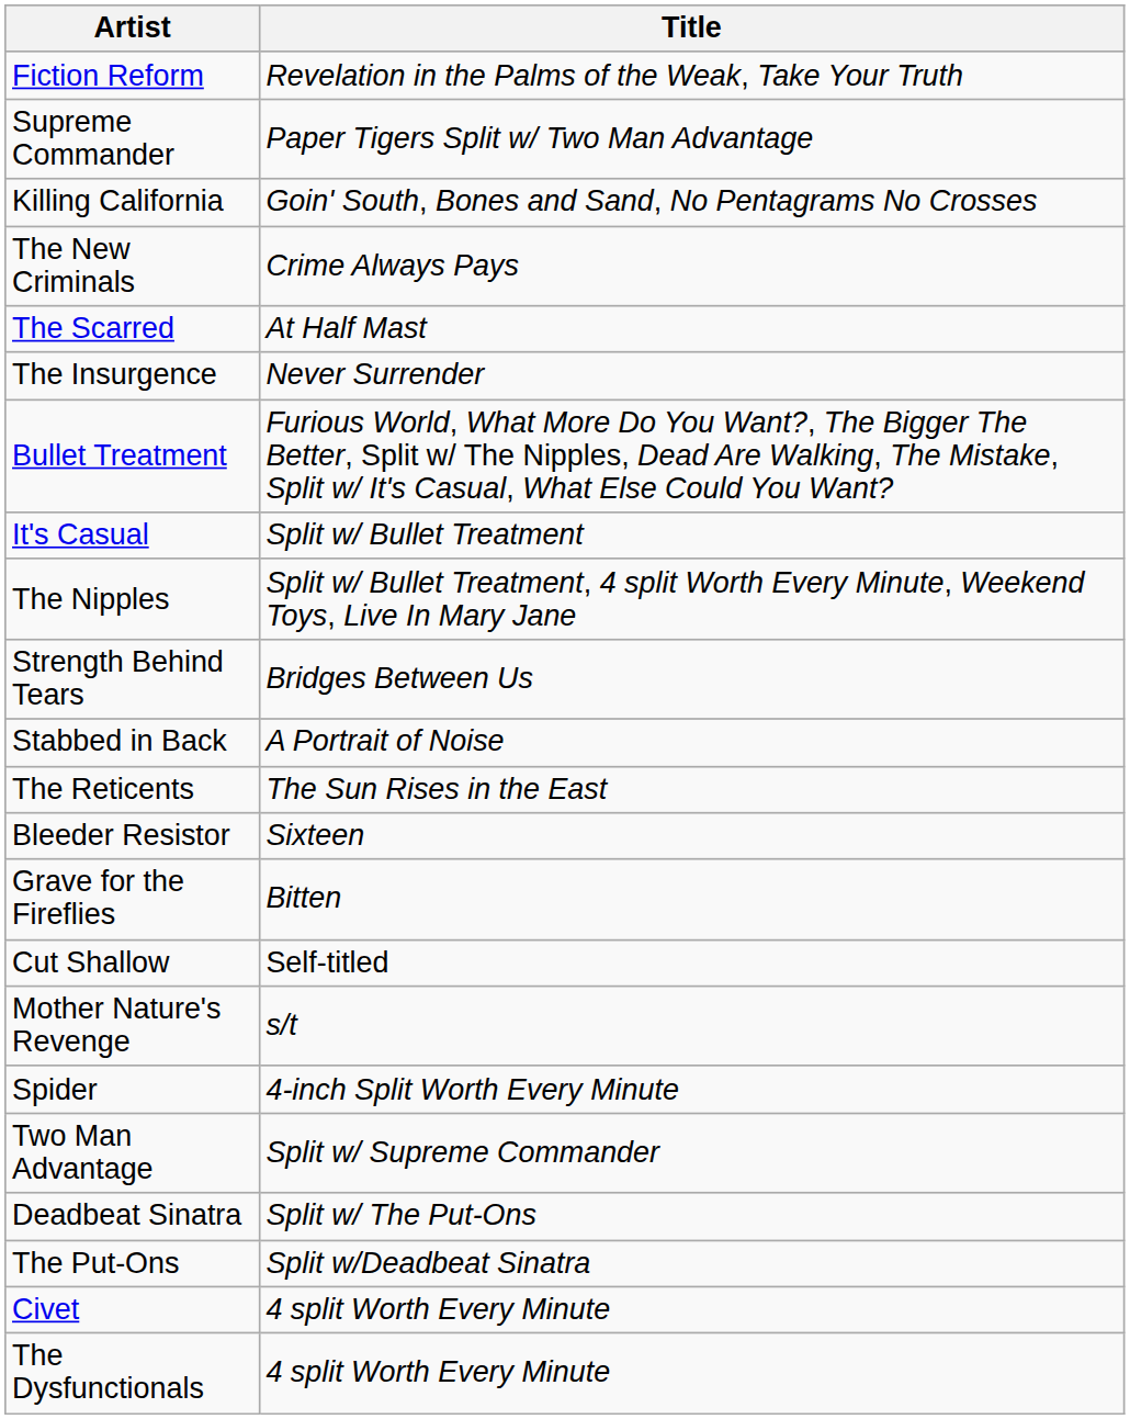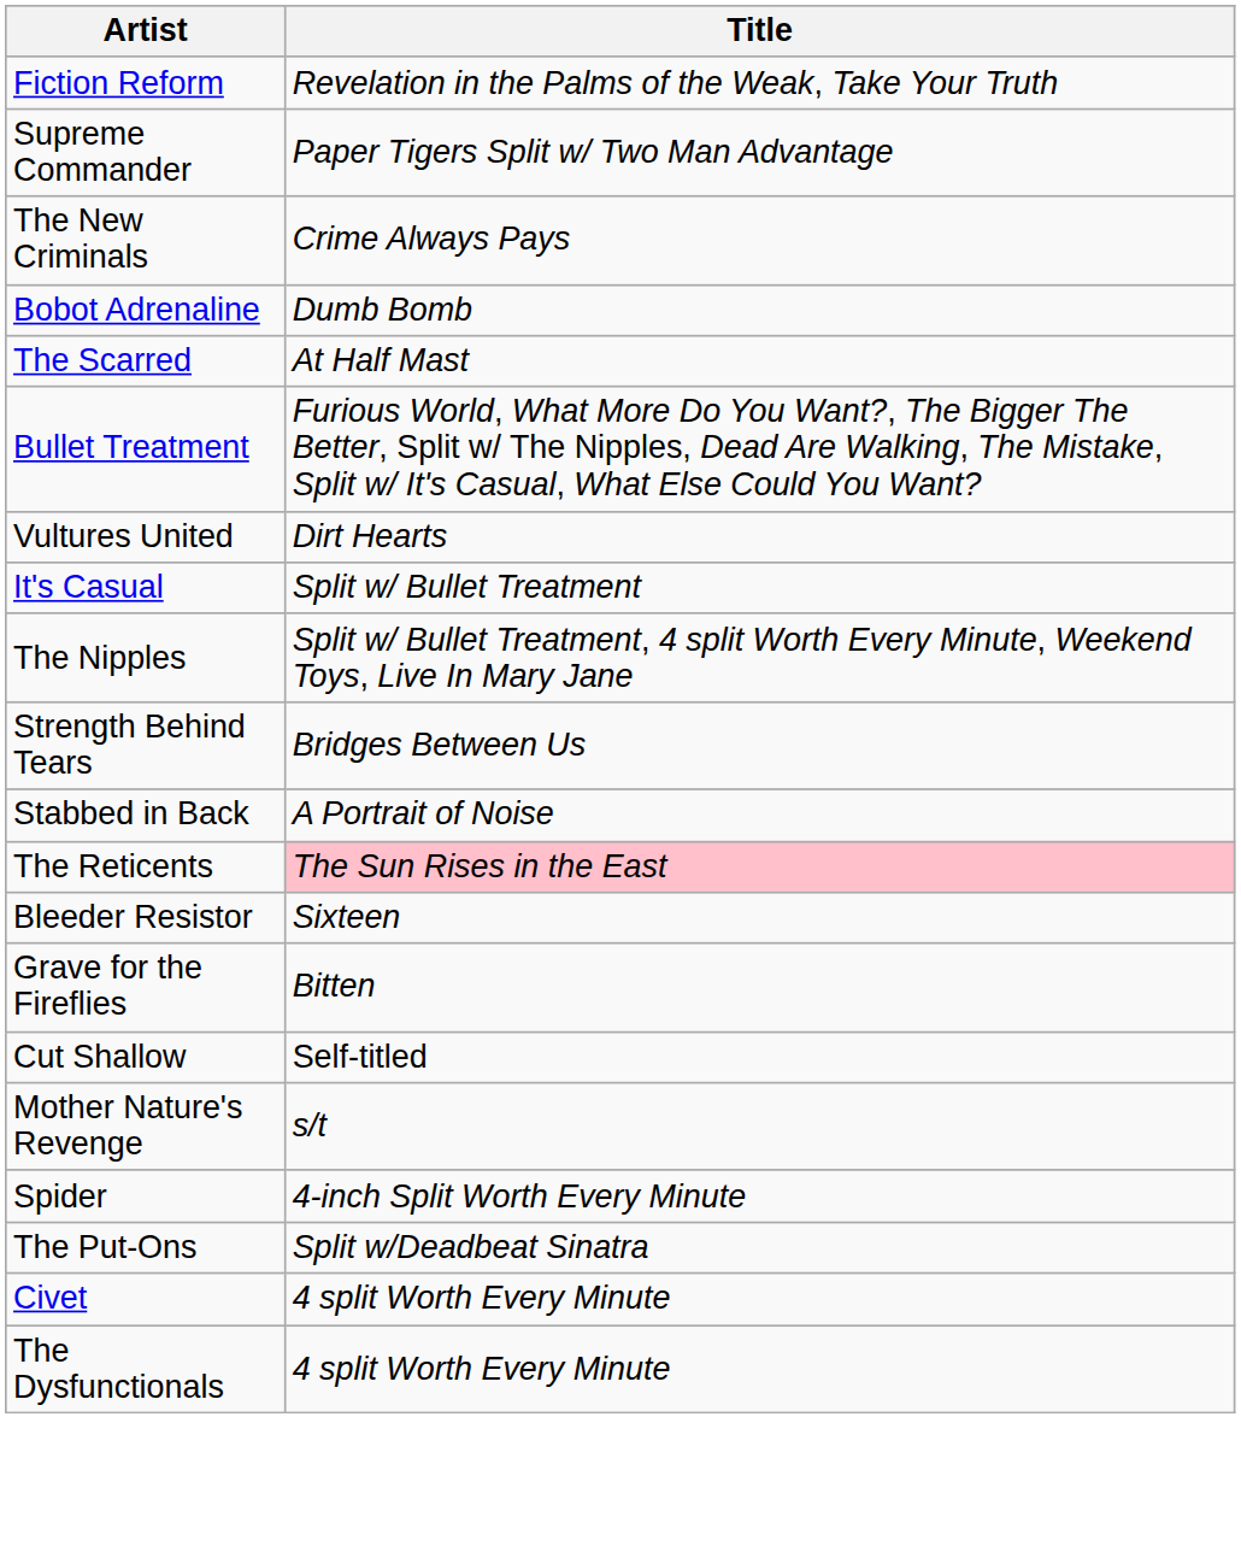- row: Killing California | Goin' South, Bones and Sand, No Pentagrams No Crosses
+ row: Bobot Adrenaline | Dumb Bomb
- row: The Insurgence | Never Surrender
+ row: Vultures United | Dirt Hearts
The Reticents | Title: no background -> pink background
- row: Two Man Advantage | Split w/ Supreme Commander
- row: Deadbeat Sinatra | Split w/ The Put-Ons
